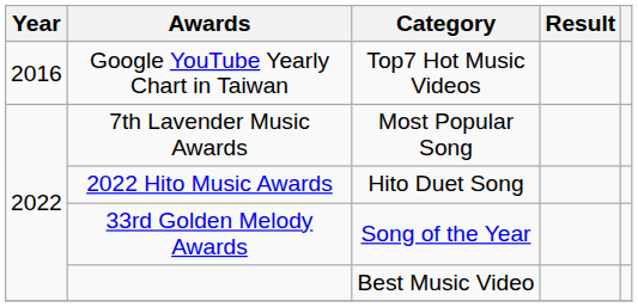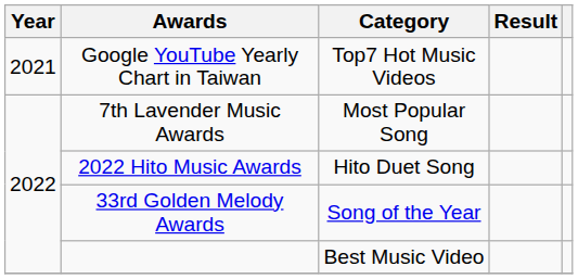Google YouTube Yearly Chart in Taiwan | Year: 2016 -> 2021
